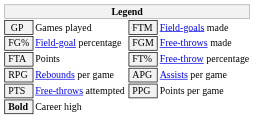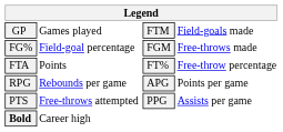RPG | column 4: Assists per game -> Points per game
PTS | column 4: Points per game -> Assists per game
